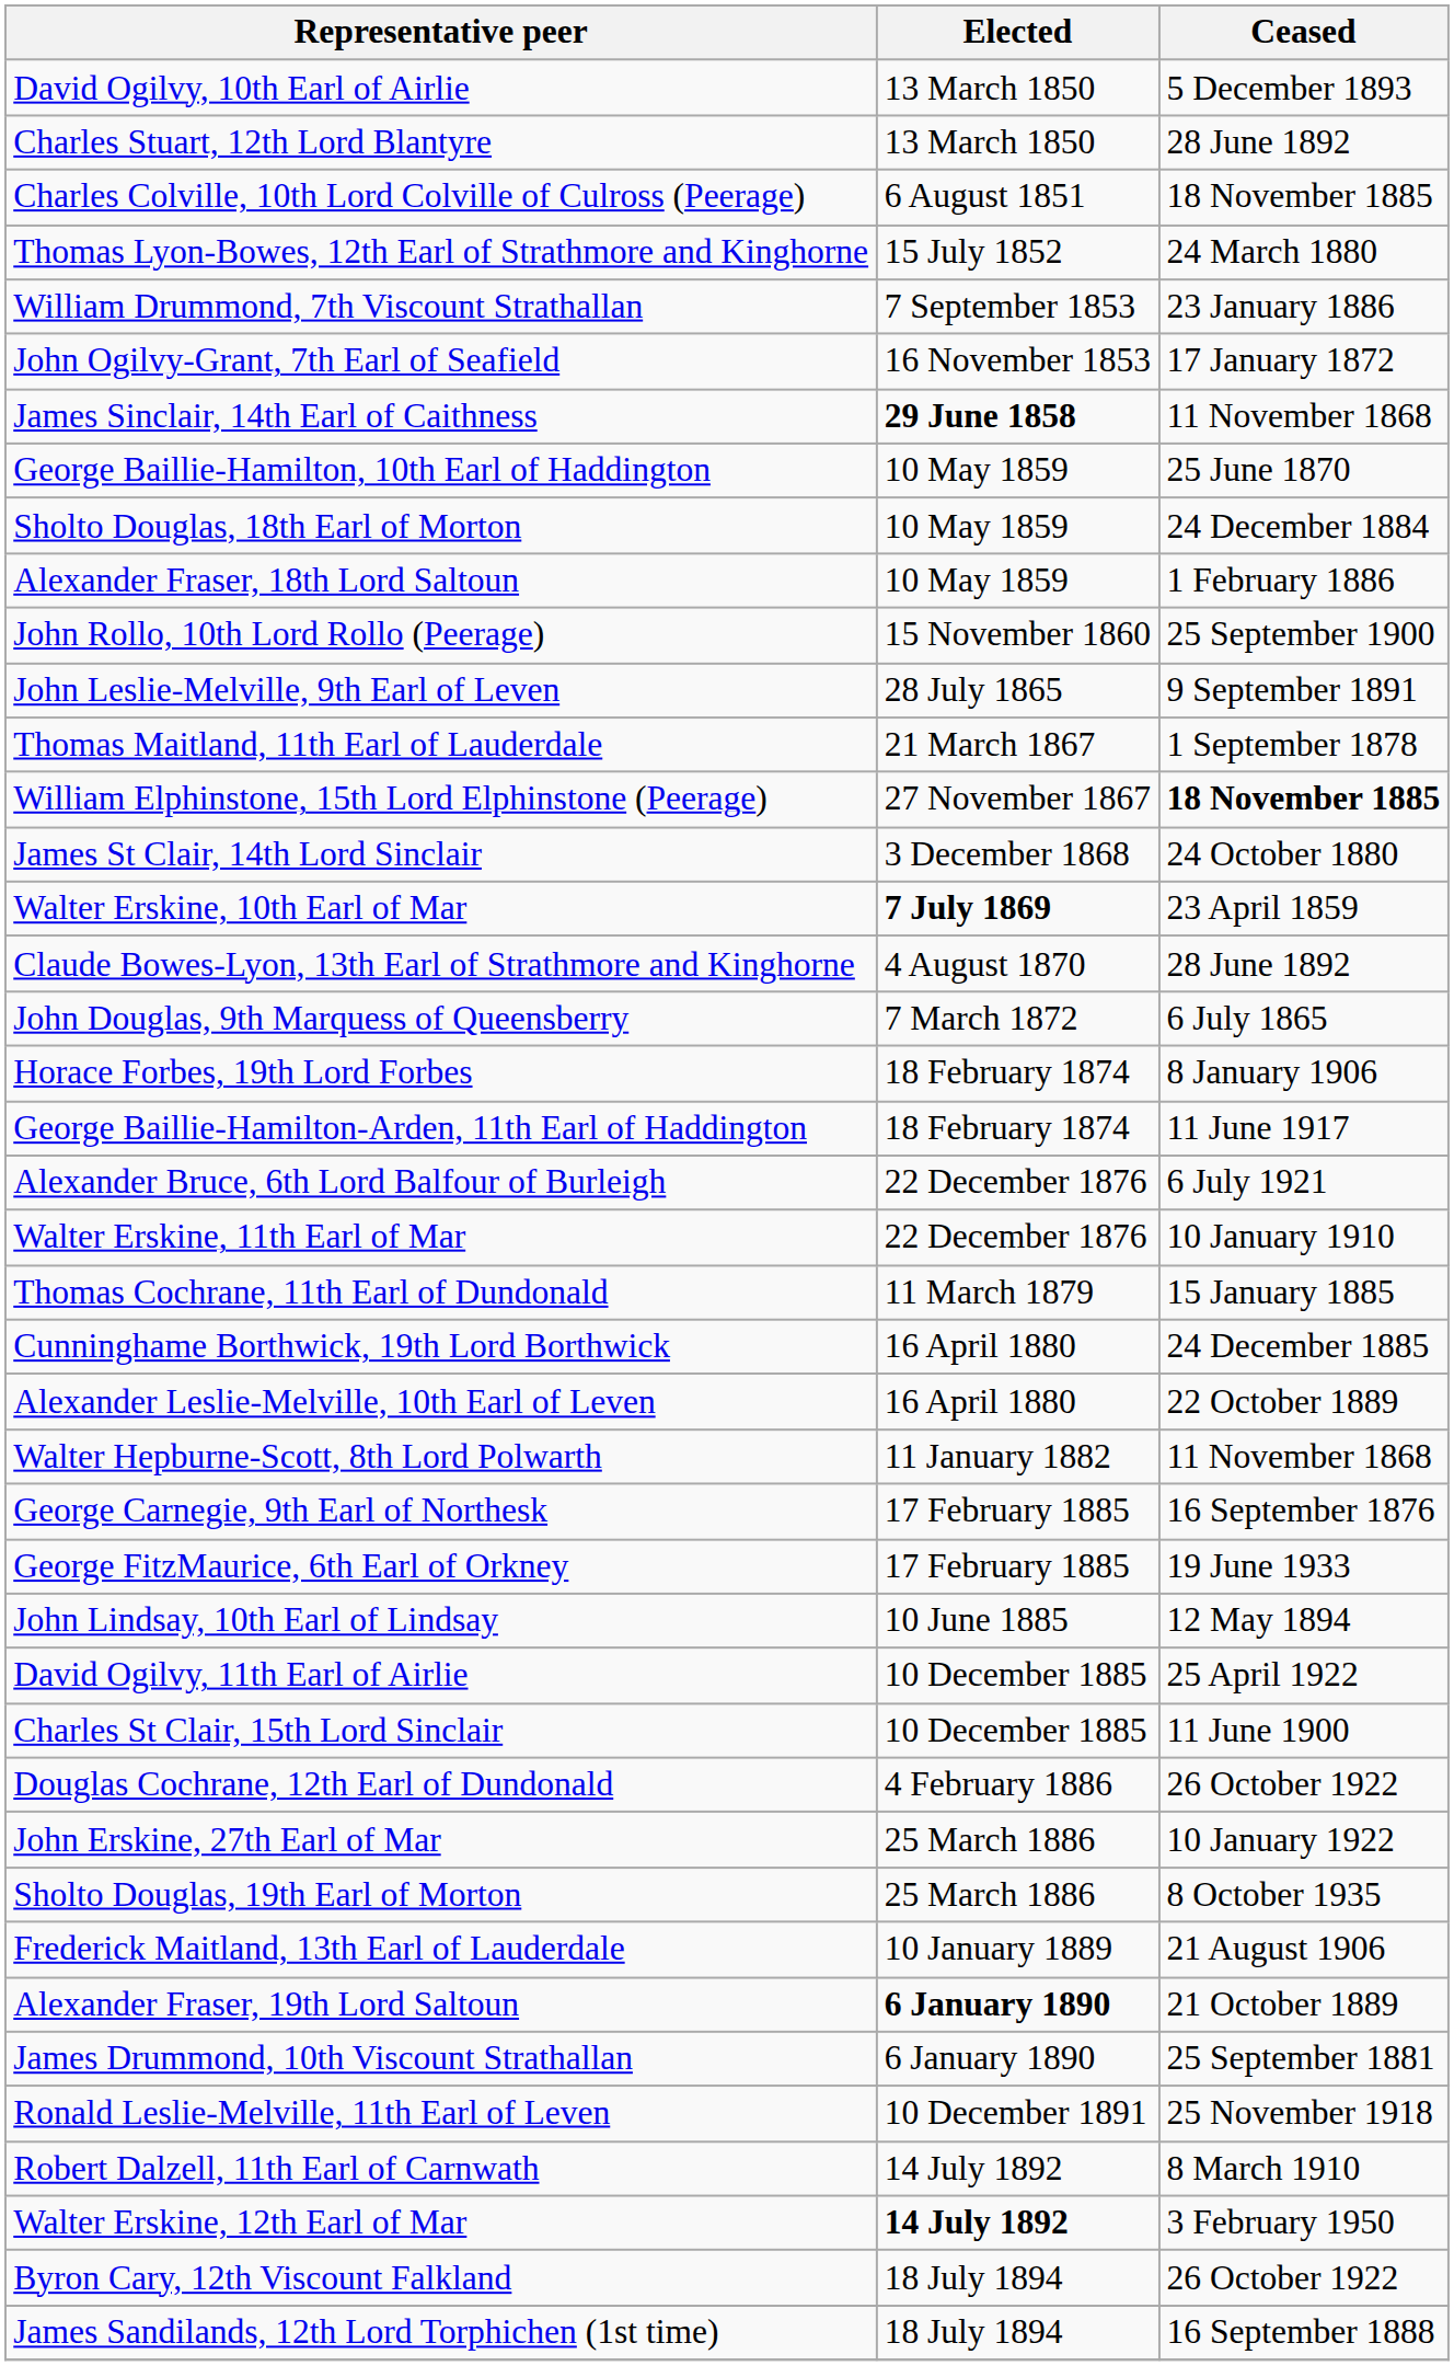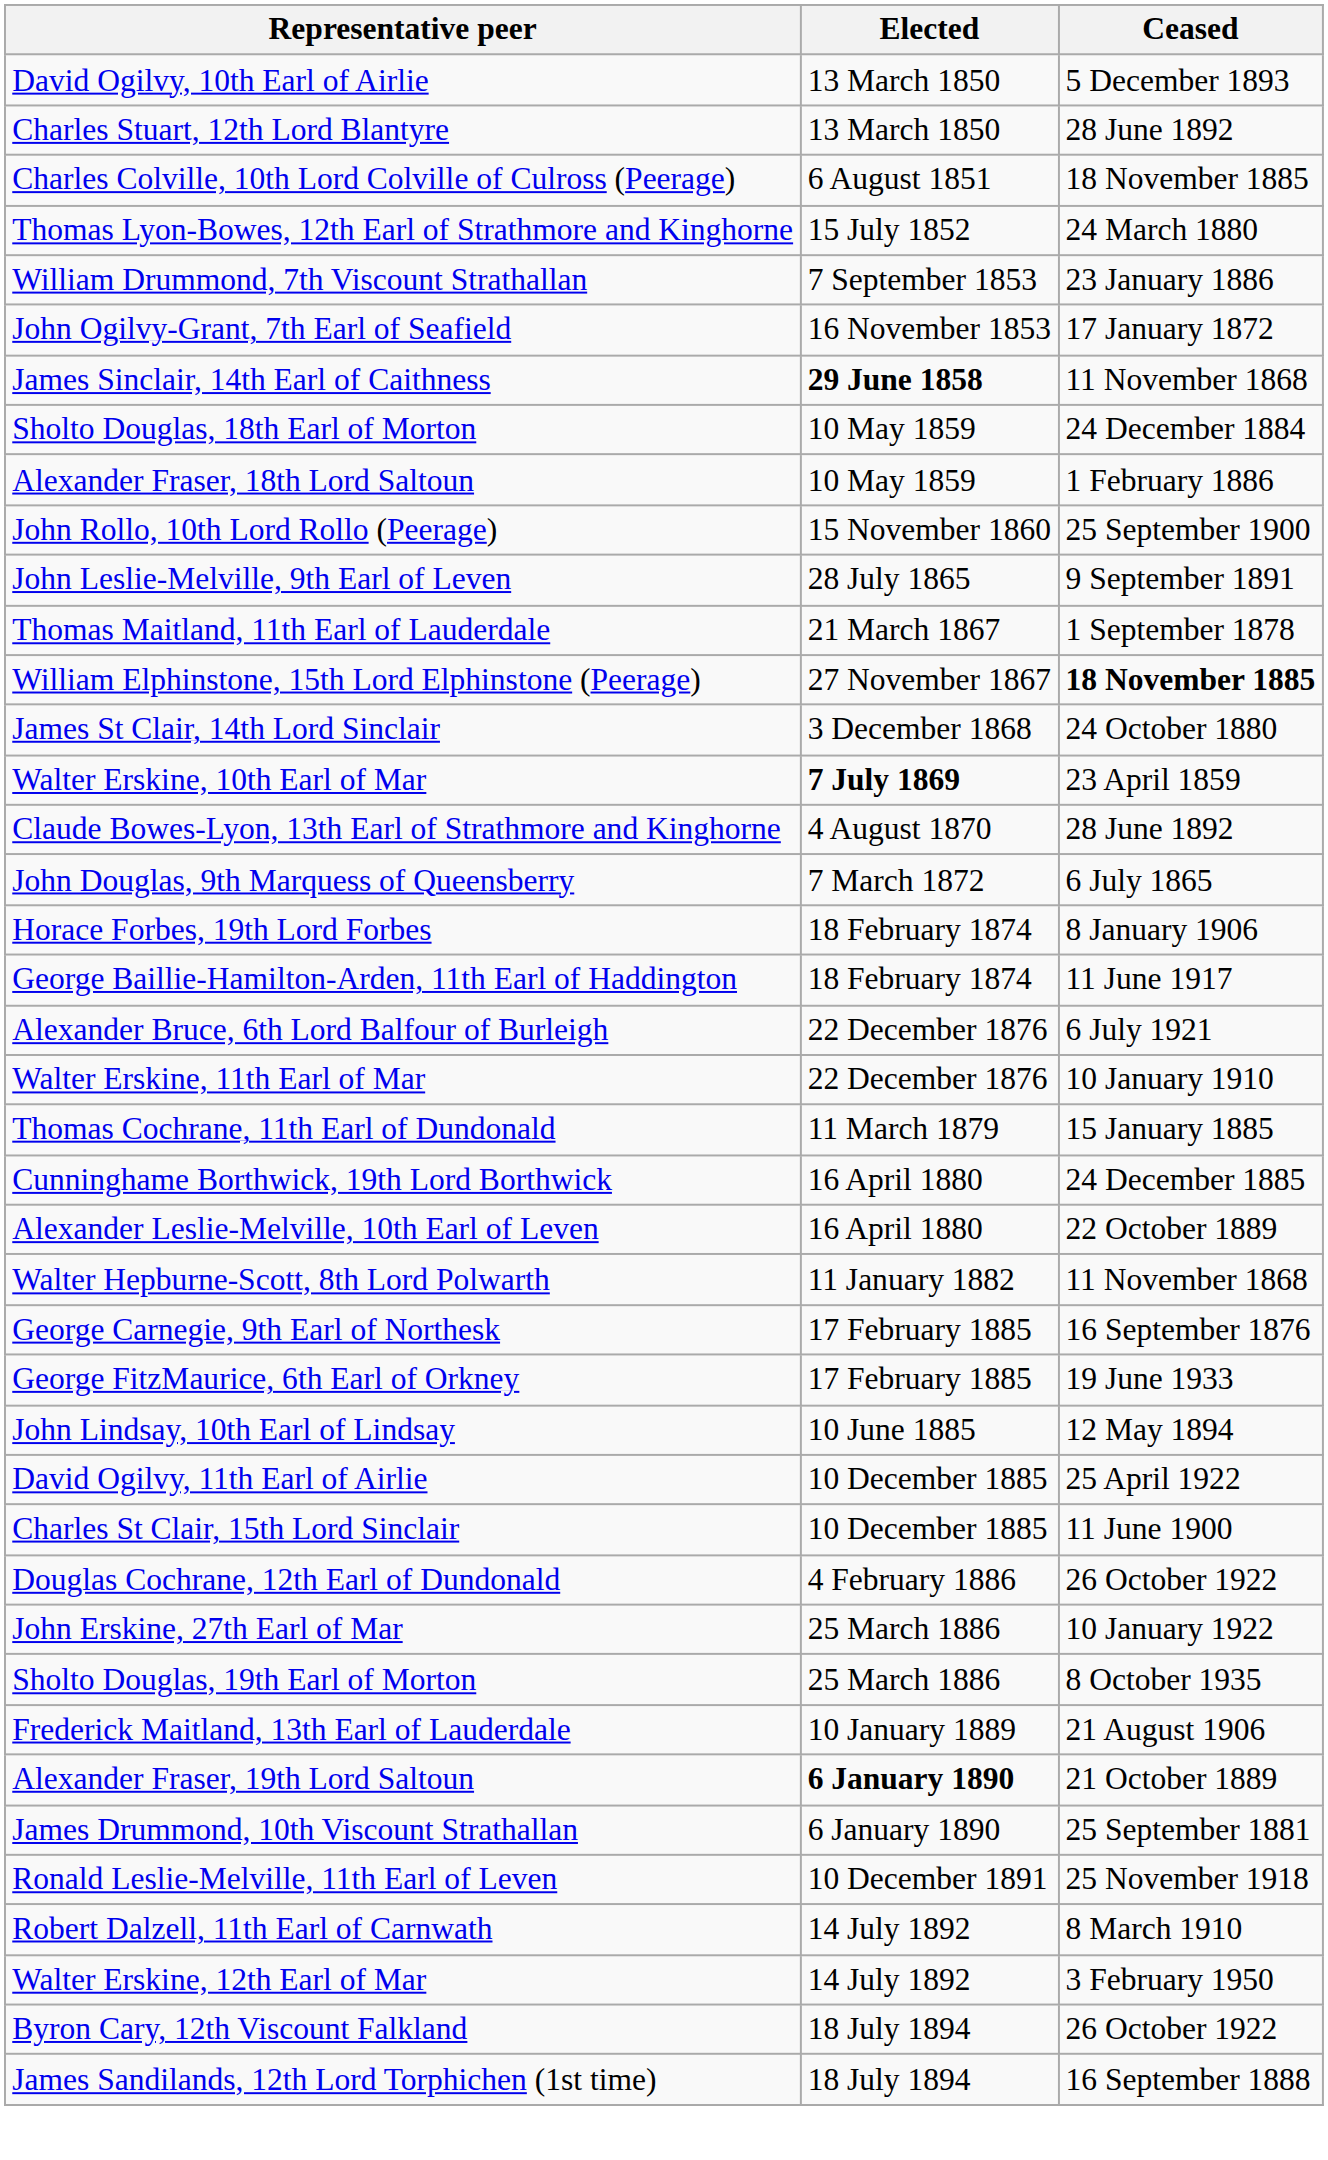- row: George Baillie-Hamilton, 10th Earl of Haddington | 10 May 1859 | 25 June 1870
Walter Erskine, 12th Earl of Mar | Elected: bold -> normal
